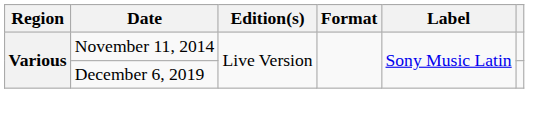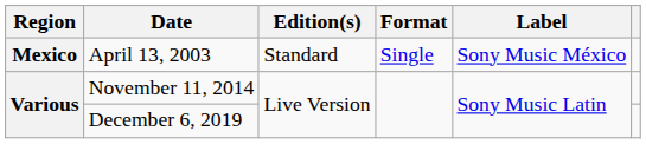+ row: Mexico | April 13, 2003 | Standard | Single | Sony Music México
